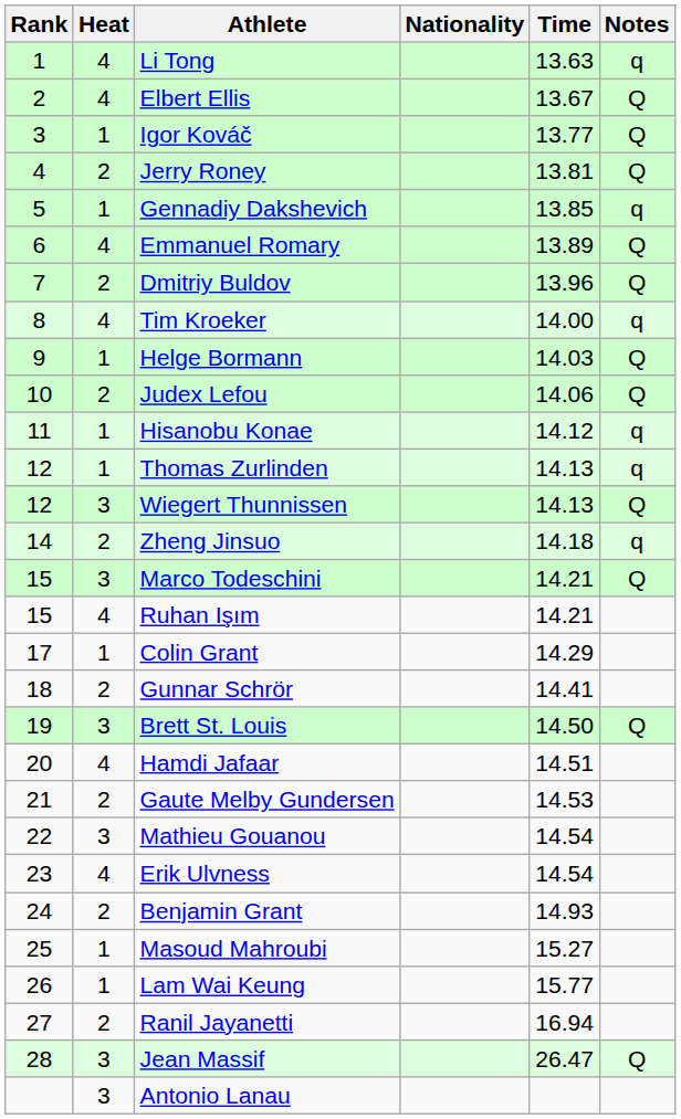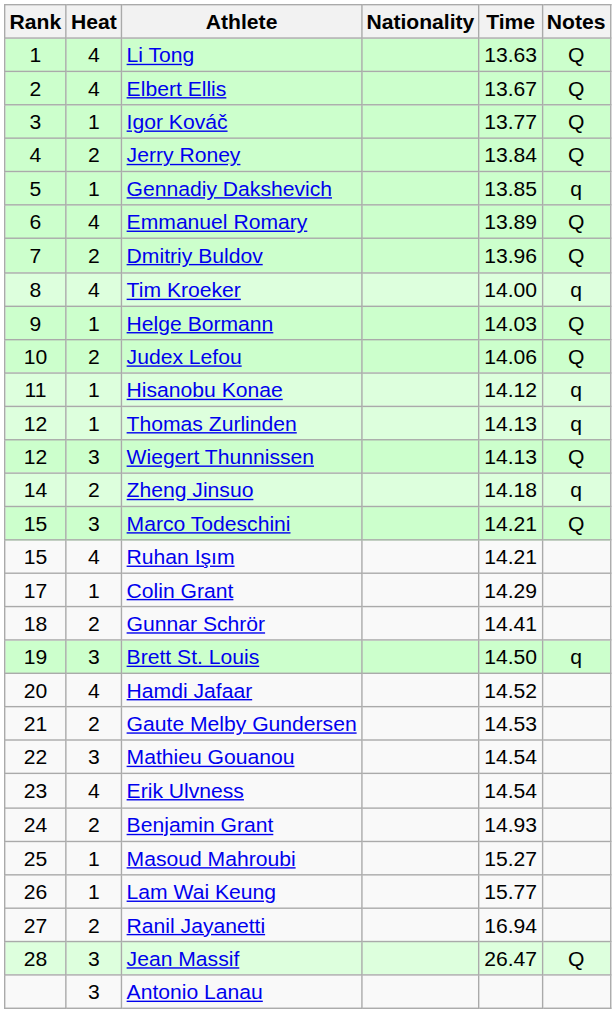Li Tong | Notes: q -> Q
Jerry Roney | Time: 13.81 -> 13.84
Brett St. Louis | Notes: Q -> q
Hamdi Jafaar | Time: 14.51 -> 14.52
